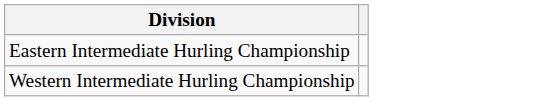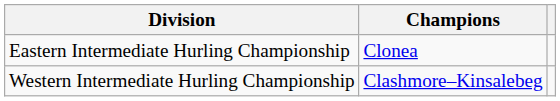+ column: Champions | Clonea | Clashmore–Kinsalebeg
